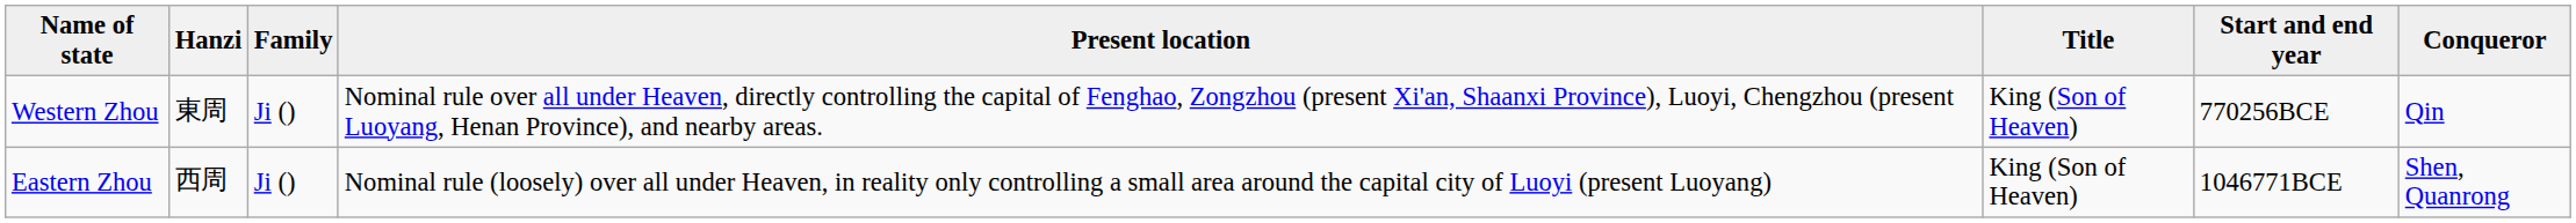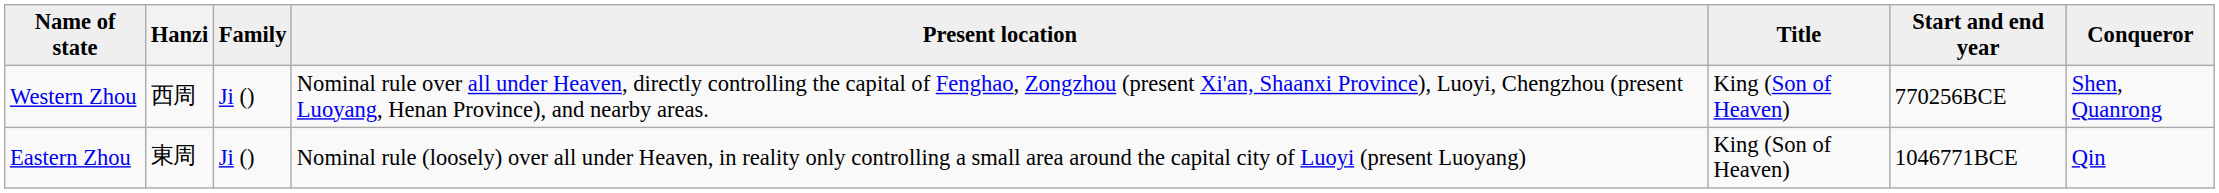Western Zhou | Hanzi: 東周 -> 西周
Western Zhou | Conqueror: Qin -> Shen, Quanrong
Eastern Zhou | Hanzi: 西周 -> 東周
Eastern Zhou | Conqueror: Shen, Quanrong -> Qin
